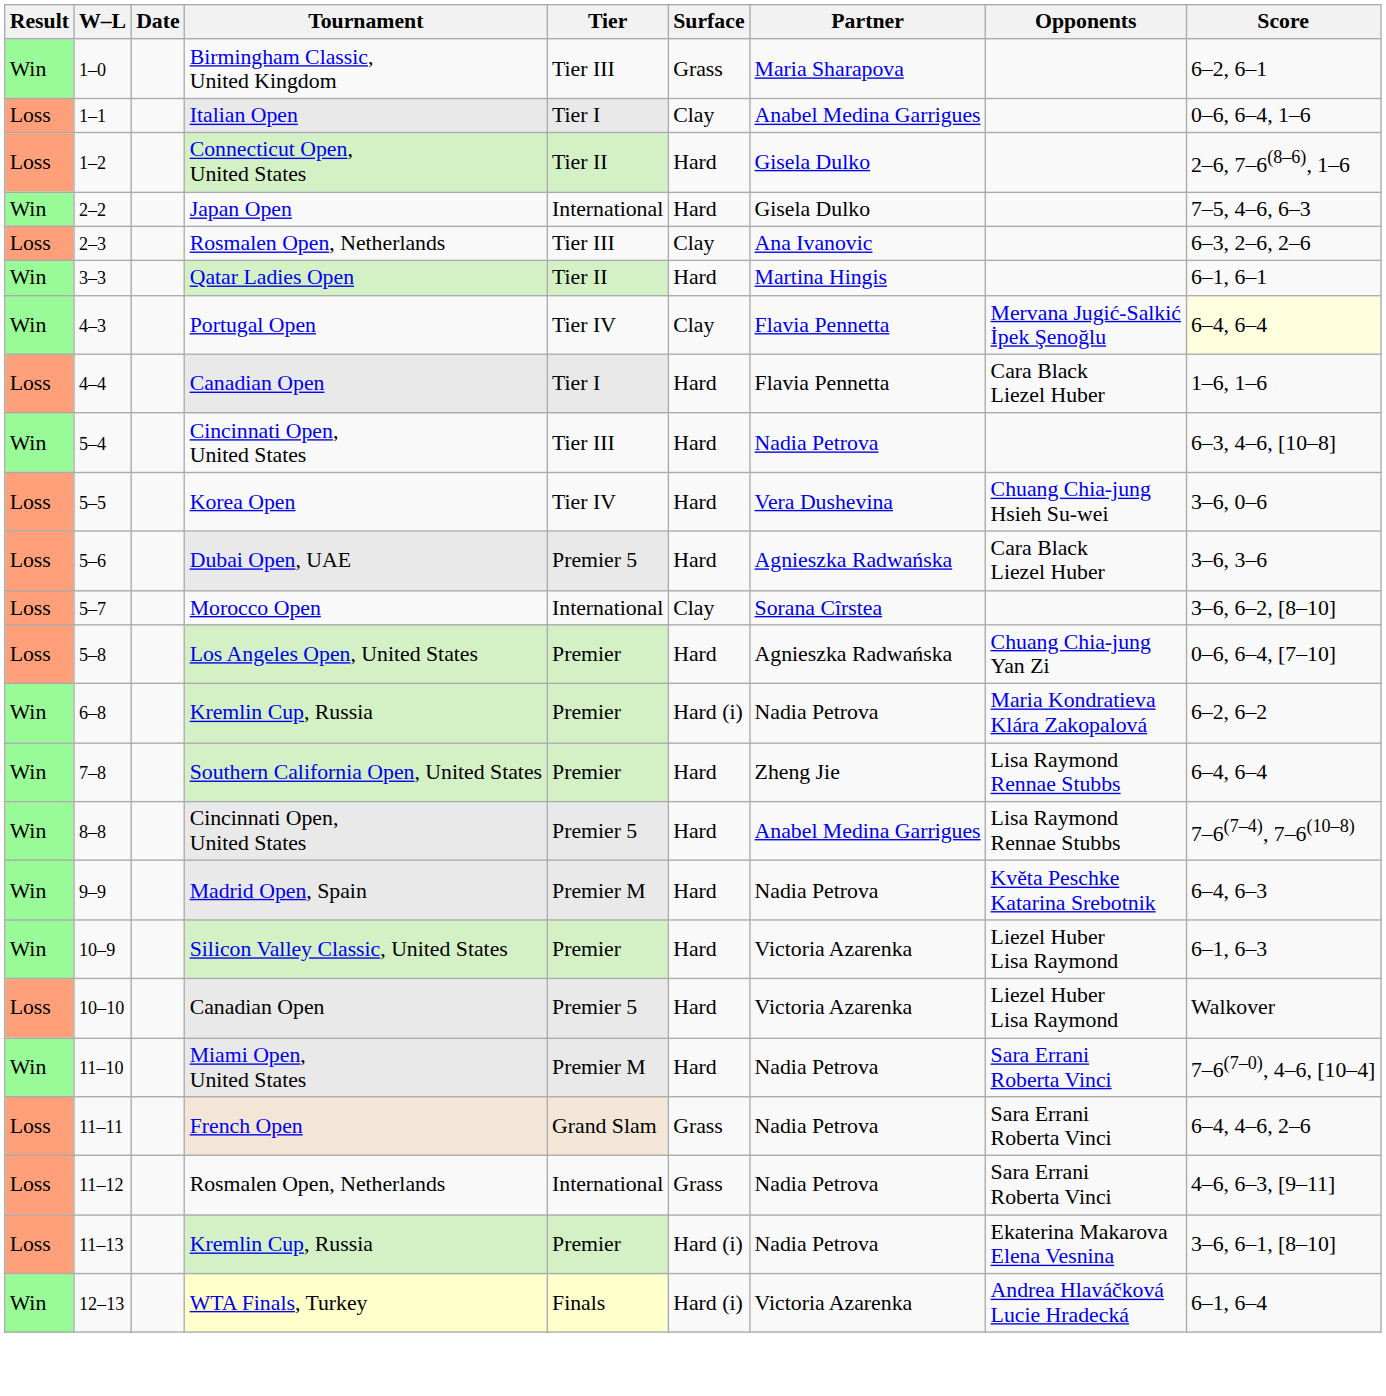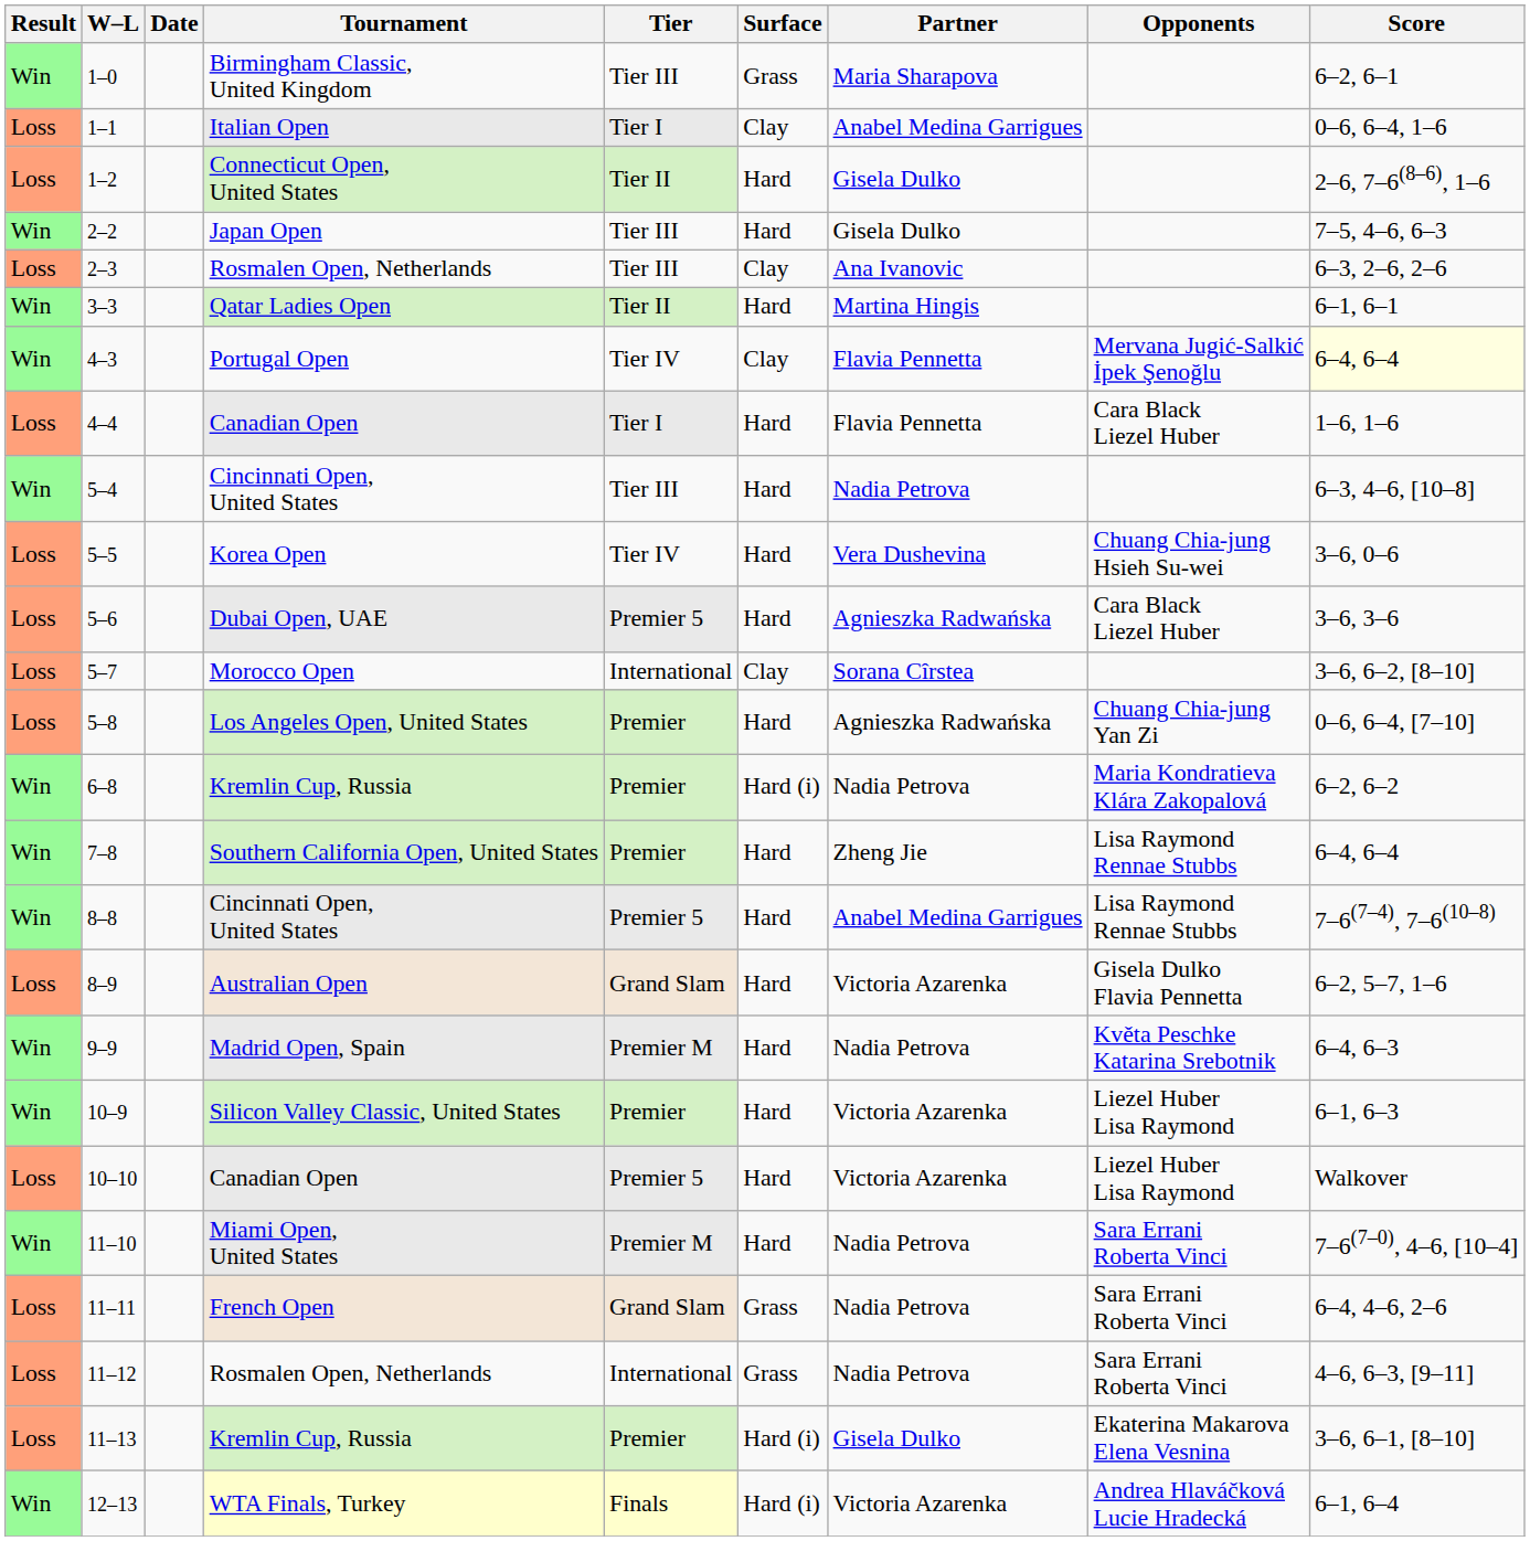2–2 | Tier: International -> Tier III
+ row: Loss | 8–9 | Australian Open | Grand Slam | Hard | Victoria Azarenka | Gisela Dulko Flavia Pennetta | 6–2, 5–7, 1–6
11–13 | Partner: Nadia Petrova -> Gisela Dulko
